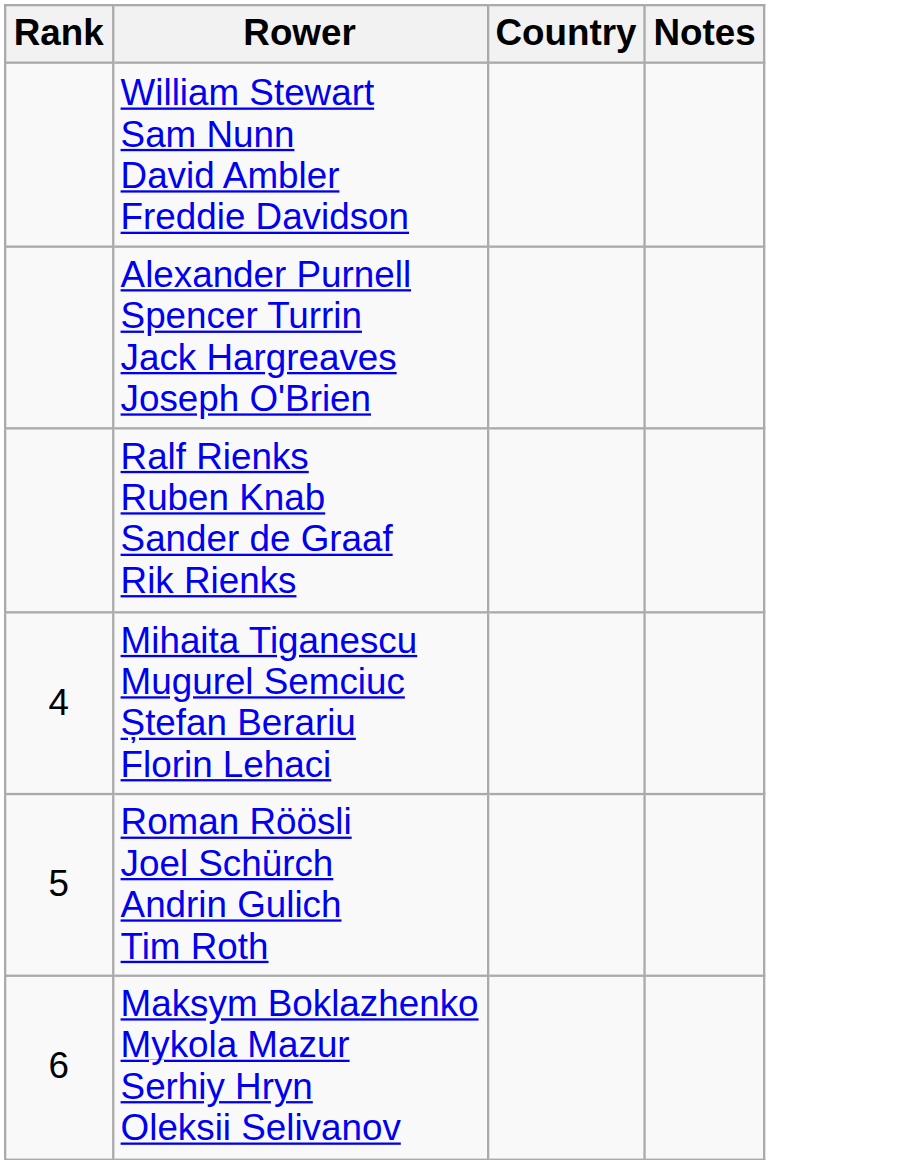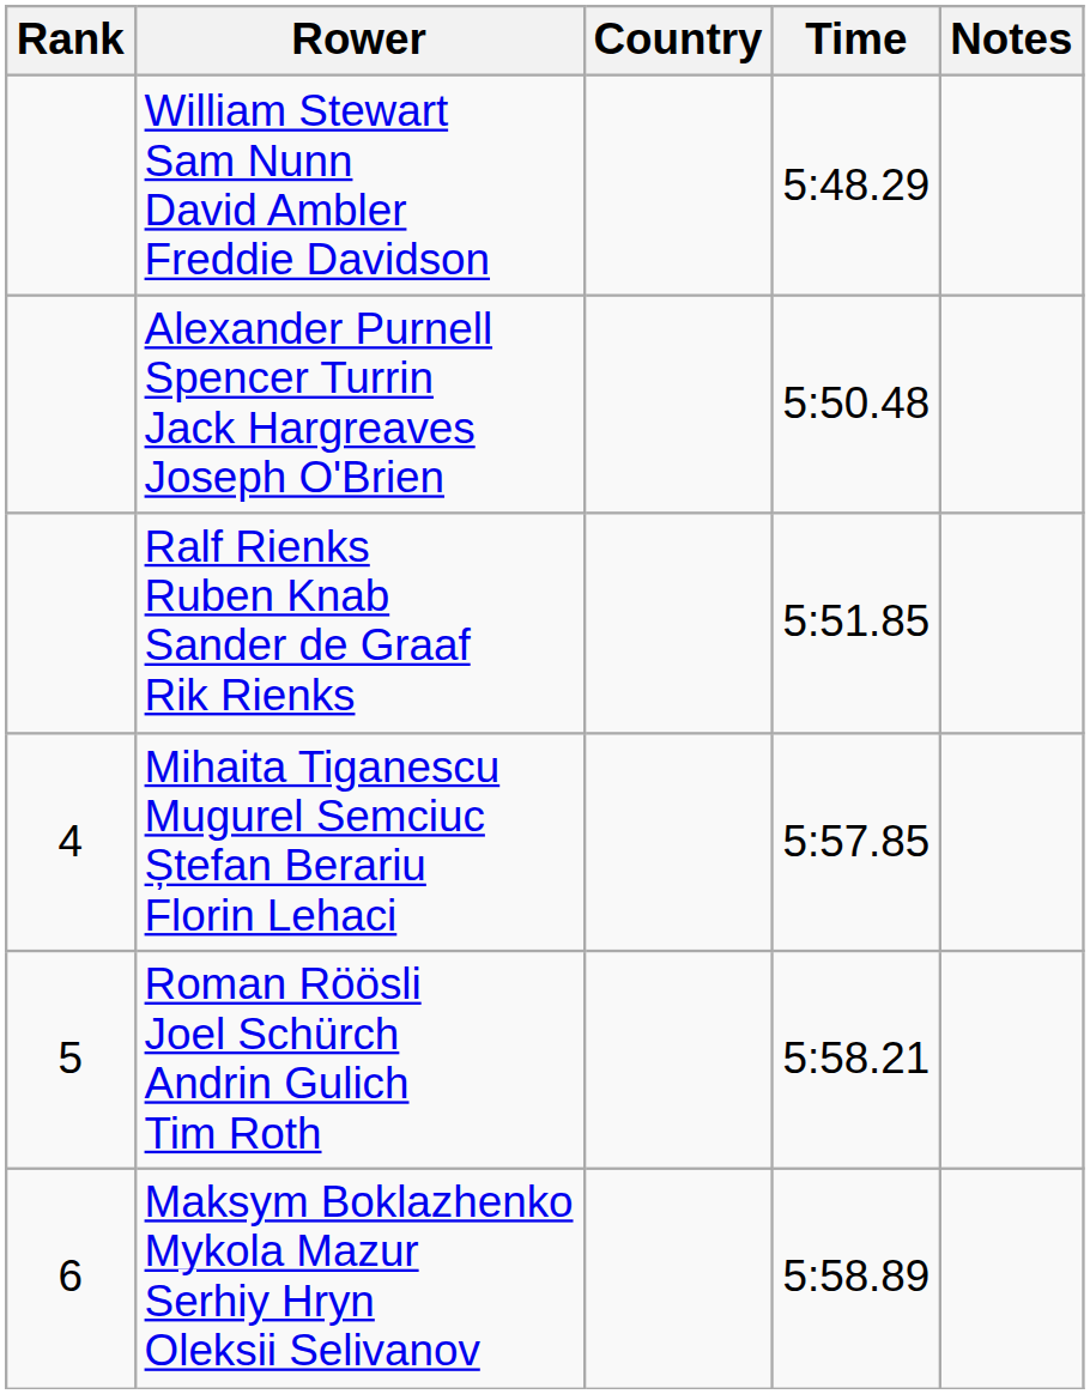+ column: Time | 5:48.29 | 5:50.48 | 5:51.85 | 5:57.85 | 5:58.21 | 5:58.89
